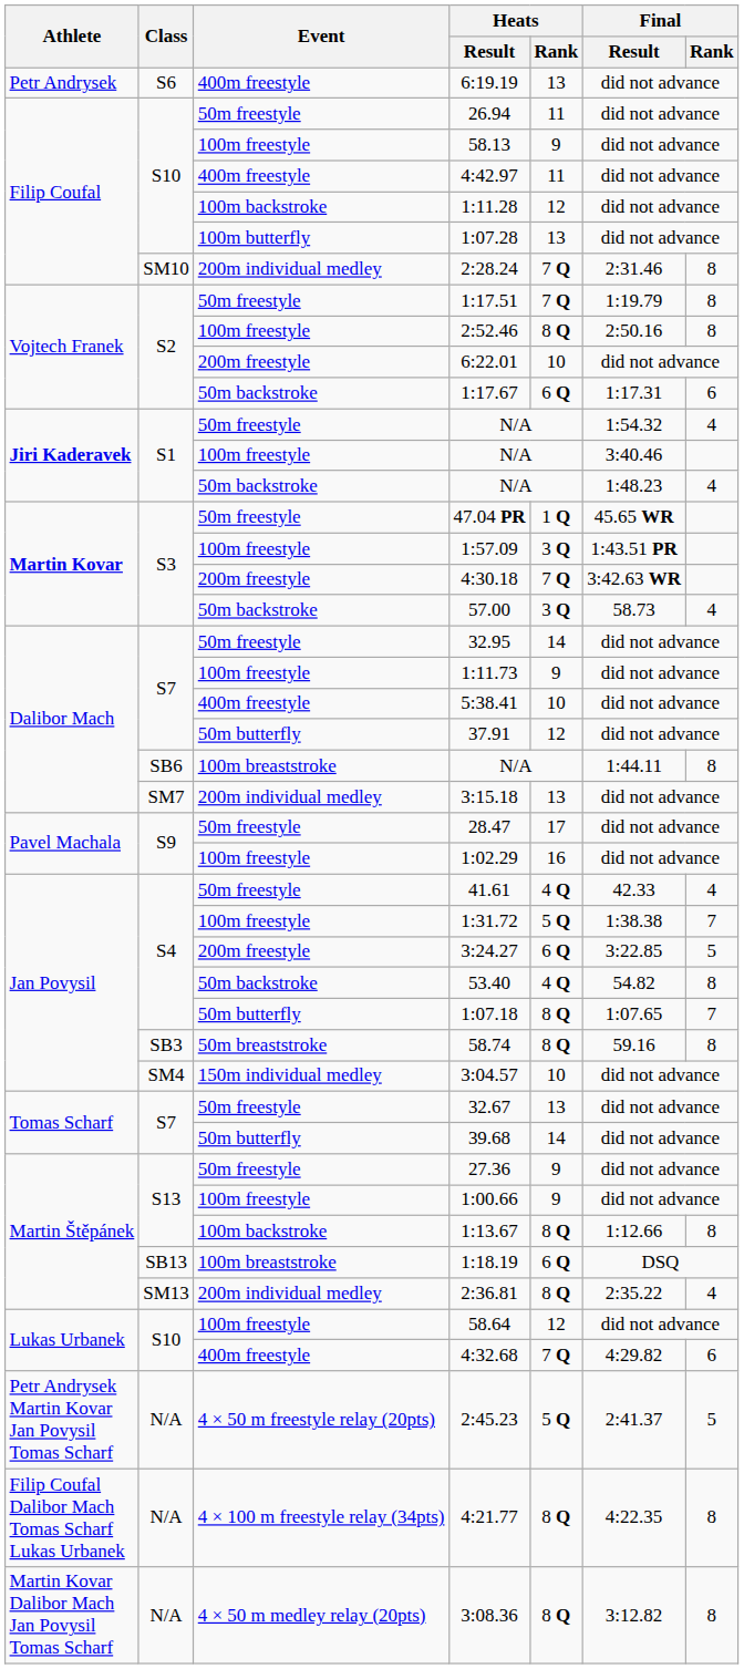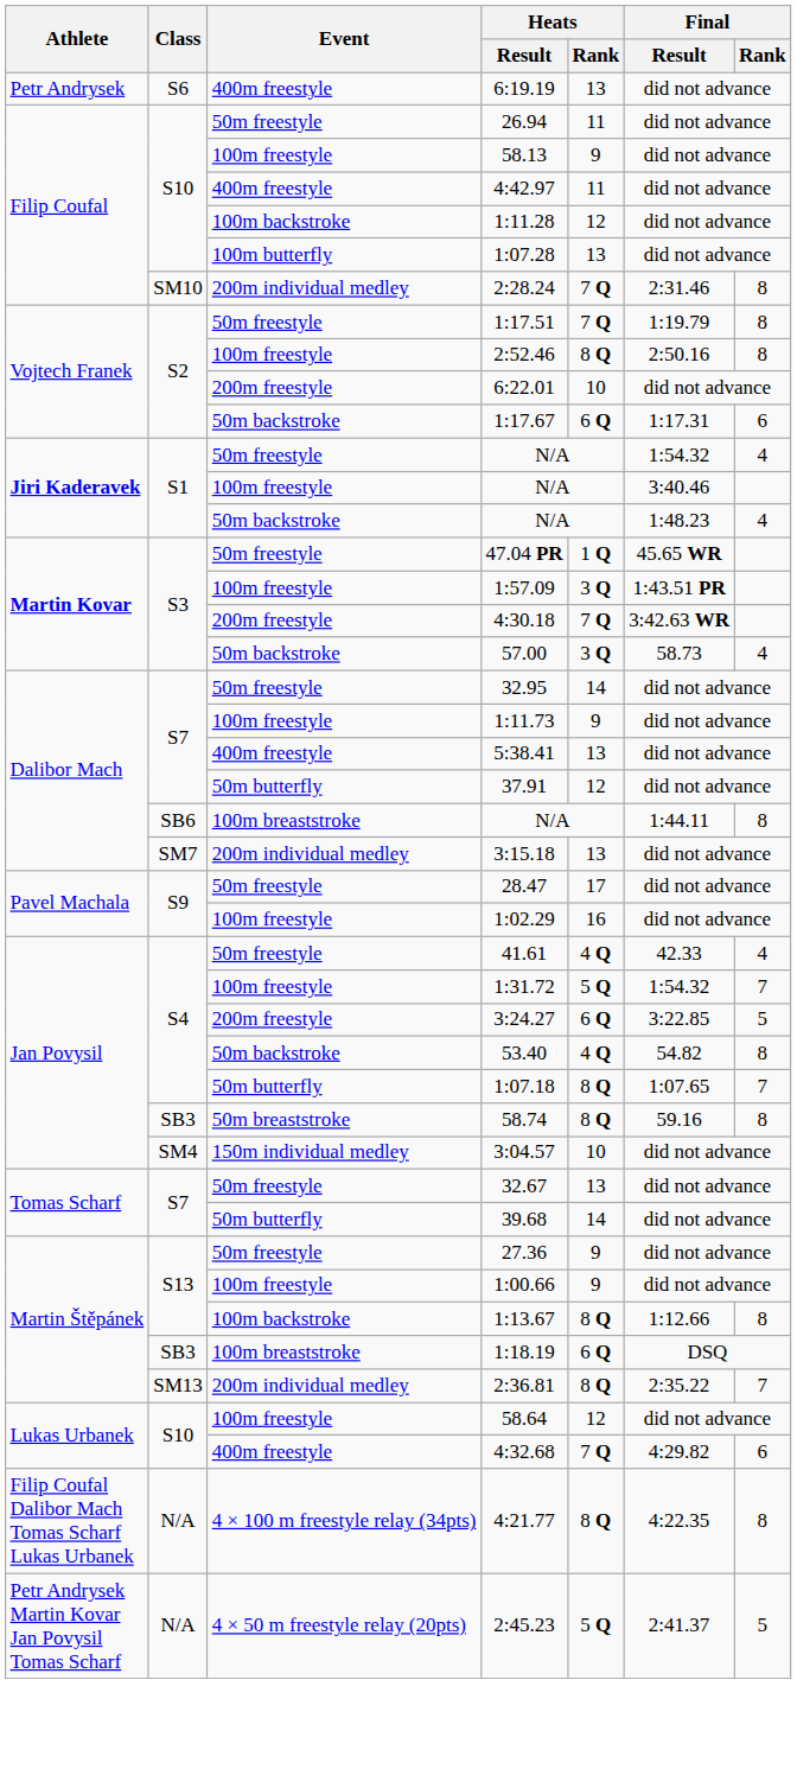5:38.41 | Heats / Rank: 10 -> 13
1:31.72 | Final / Result: 1:38.38 -> 1:54.32
1:18.19 | Class: SB13 -> SB3
2:36.81 | Final / Rank: 4 -> 7
rows swapped: 2:45.23 <-> 4:21.77
- row: Martin Kovar Dalibor Mach Jan Povysil Tomas Scharf | N/A | 4 × 50 m medley relay (20pts) | 3:08.36 | 8 Q | 3:12.82 | 8
